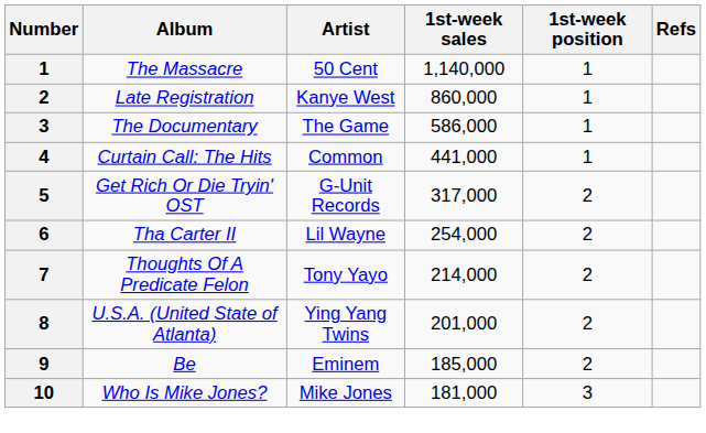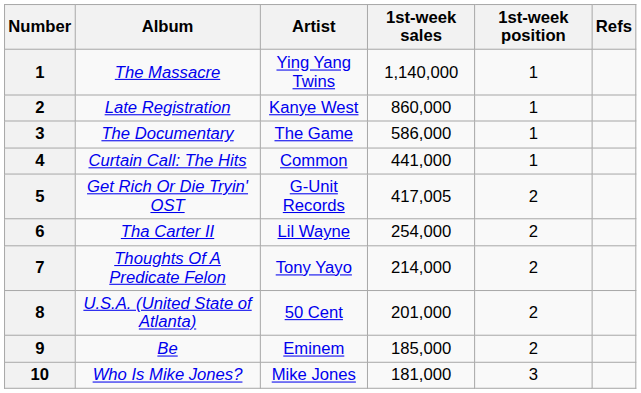The Massacre | Artist: 50 Cent -> Ying Yang Twins
Get Rich Or Die Tryin' OST | 1st-week sales: 317,000 -> 417,005
U.S.A. (United State of Atlanta) | Artist: Ying Yang Twins -> 50 Cent
